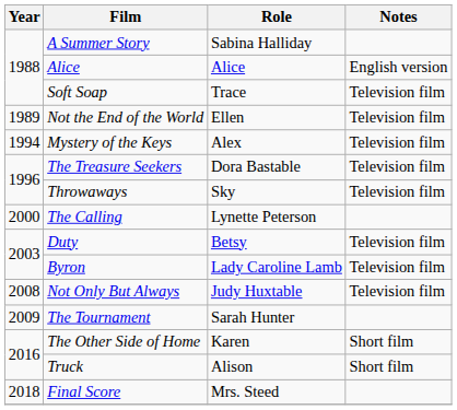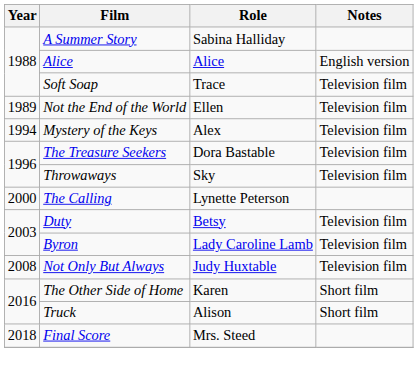- row: 2009 | The Tournament | Sarah Hunter
